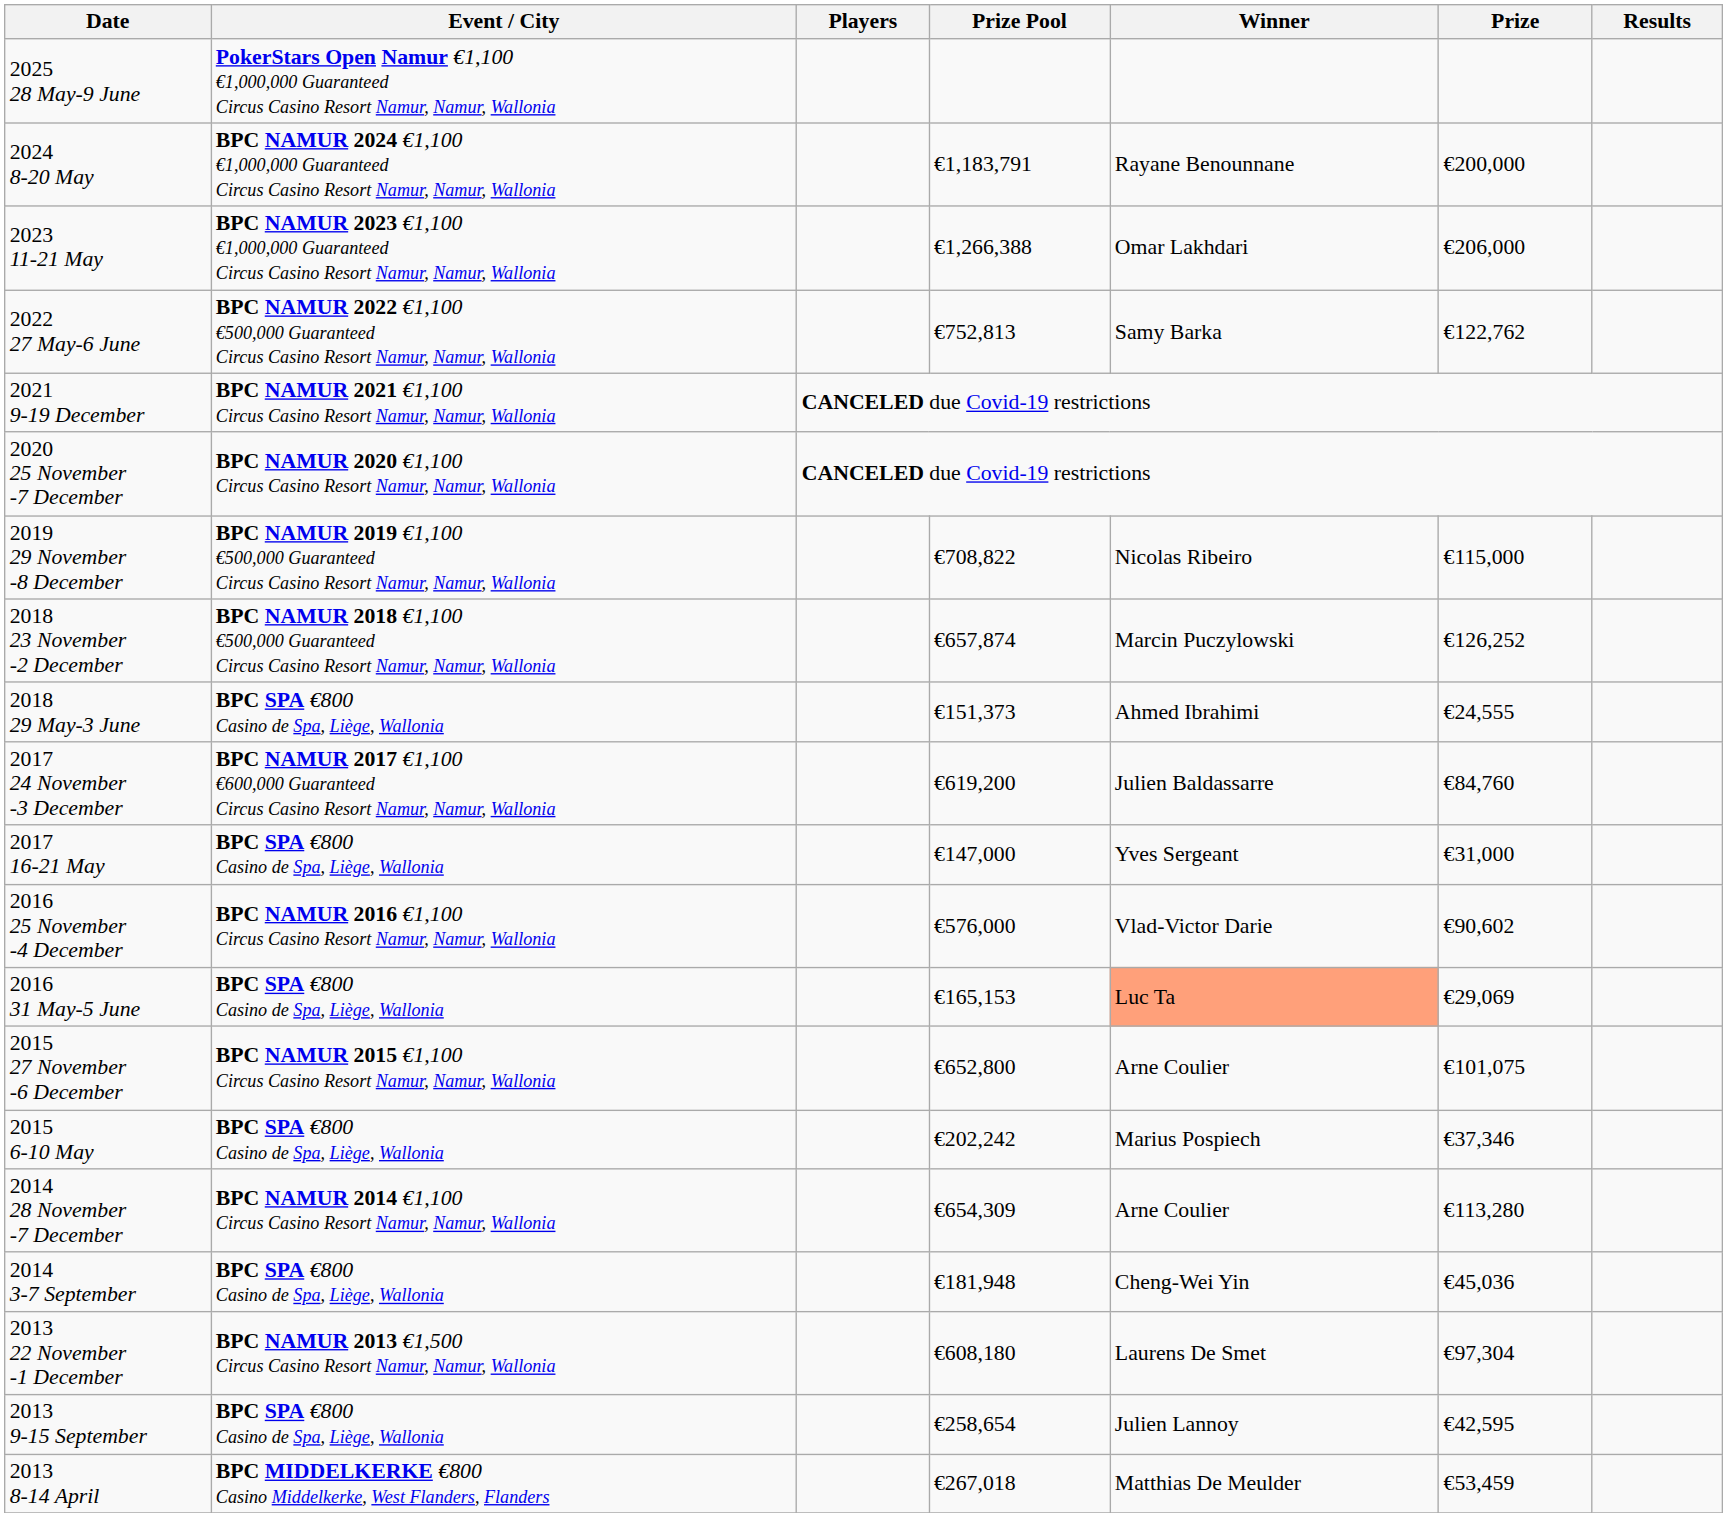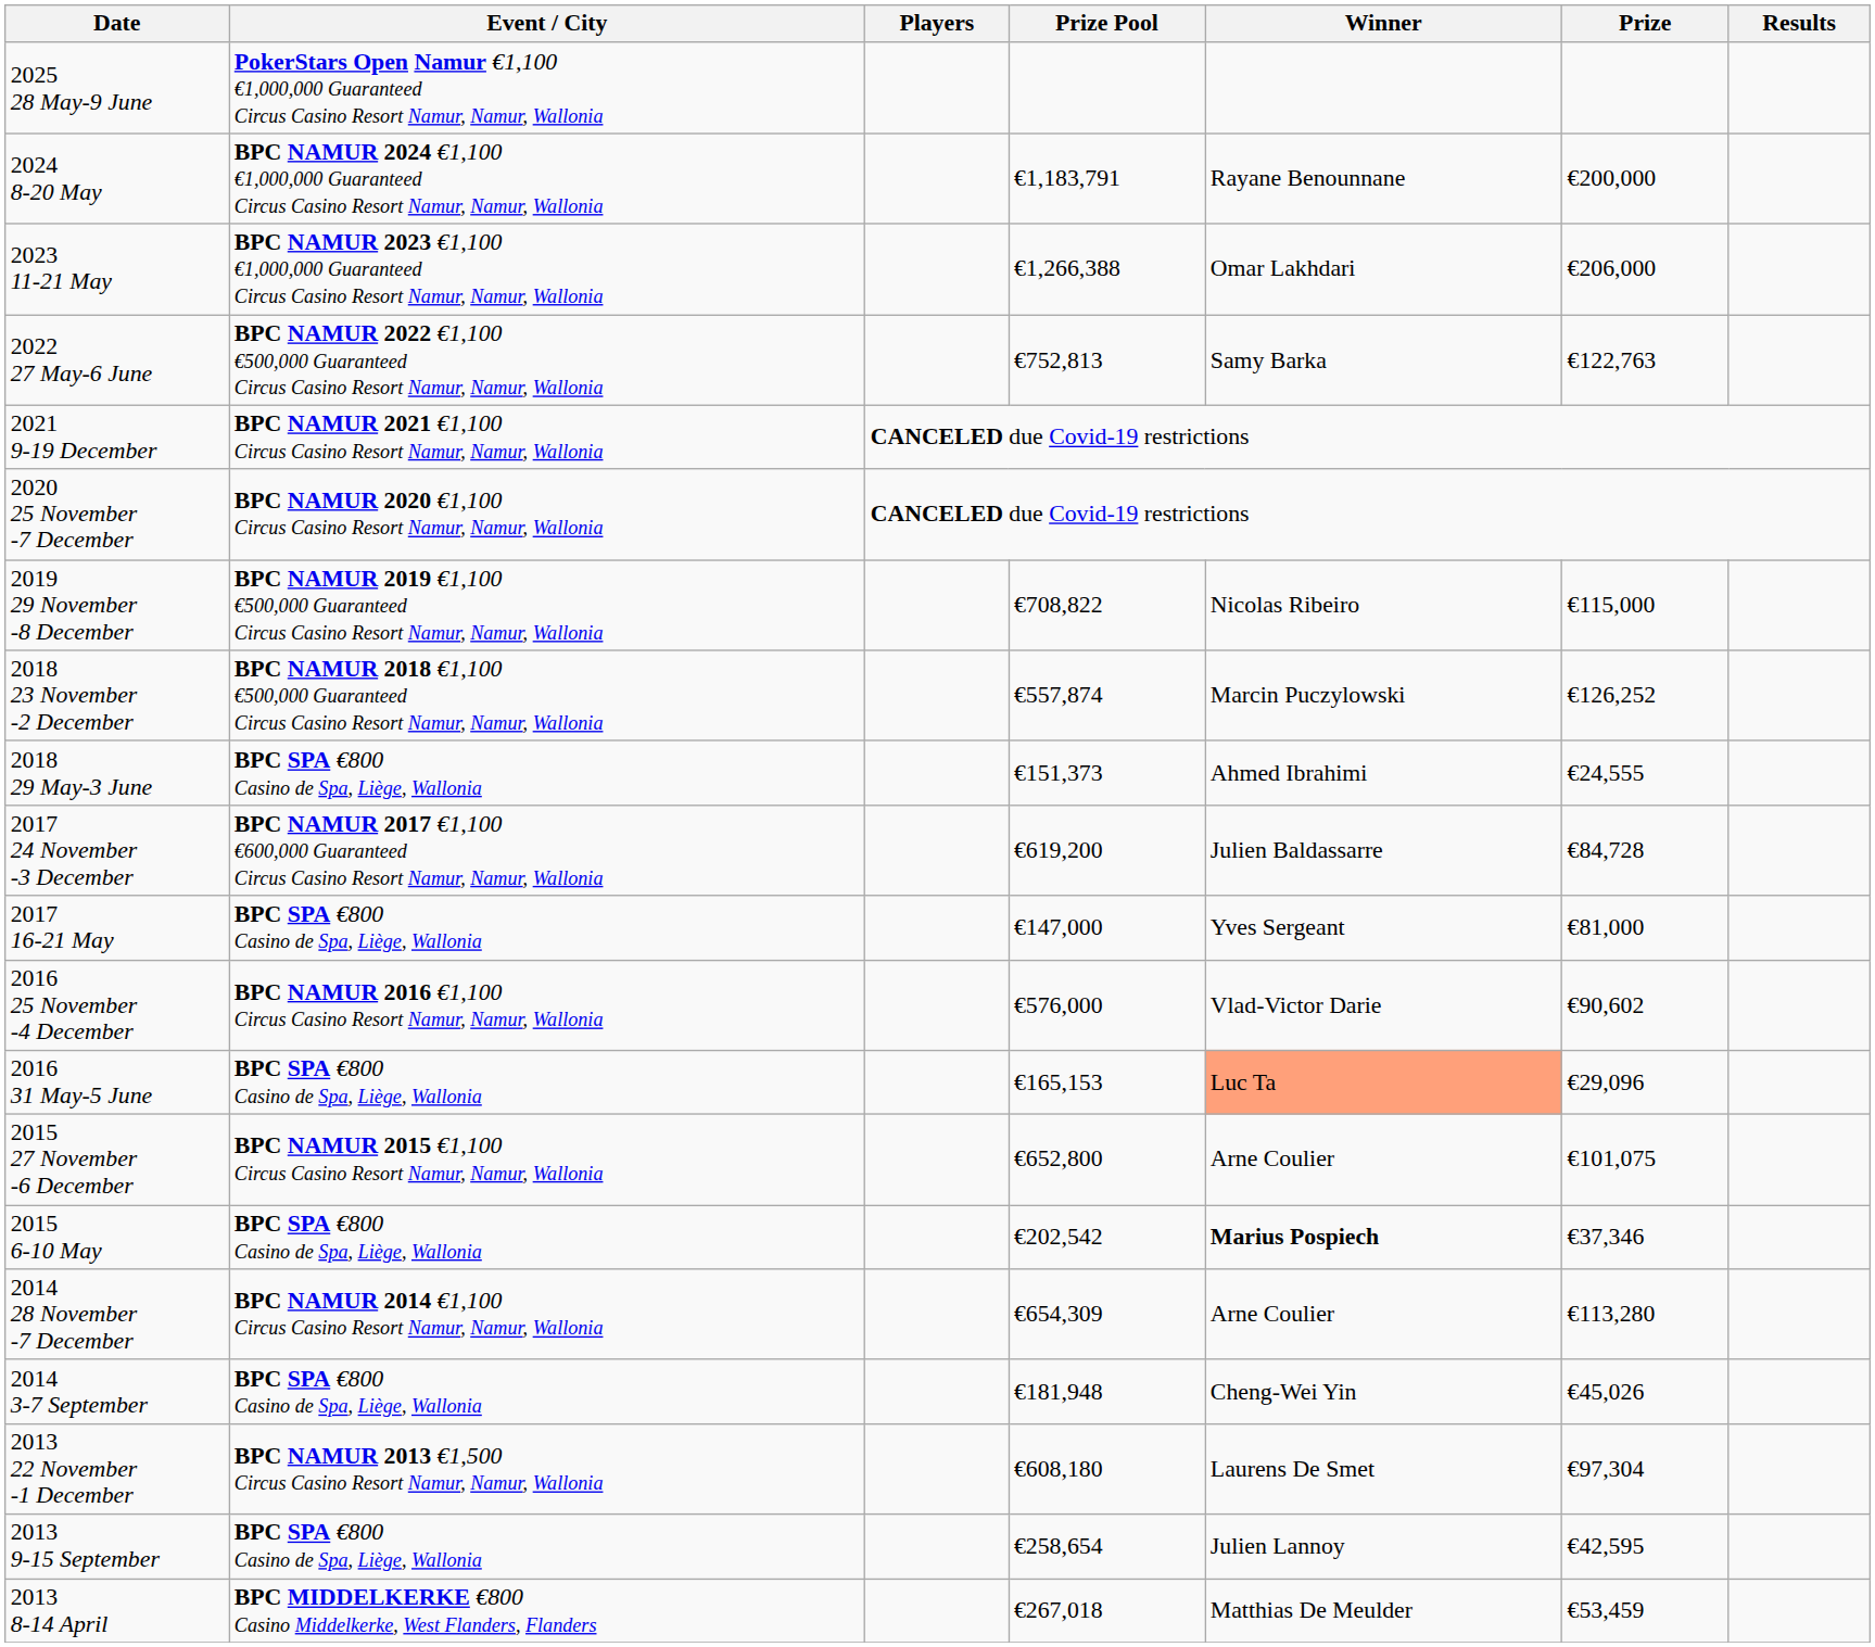2022 27 May-6 June | Prize: €122,762 -> €122,763
2018 23 November -2 December | Prize Pool: €657,874 -> €557,874
2017 24 November -3 December | Prize: €84,760 -> €84,728
2017 16-21 May | Prize: €31,000 -> €81,000
2016 31 May-5 June | Prize: €29,069 -> €29,096
2015 6-10 May | Prize Pool: €202,242 -> €202,542
2015 6-10 May | Winner: normal -> bold
2014 3-7 September | Prize: €45,036 -> €45,026
